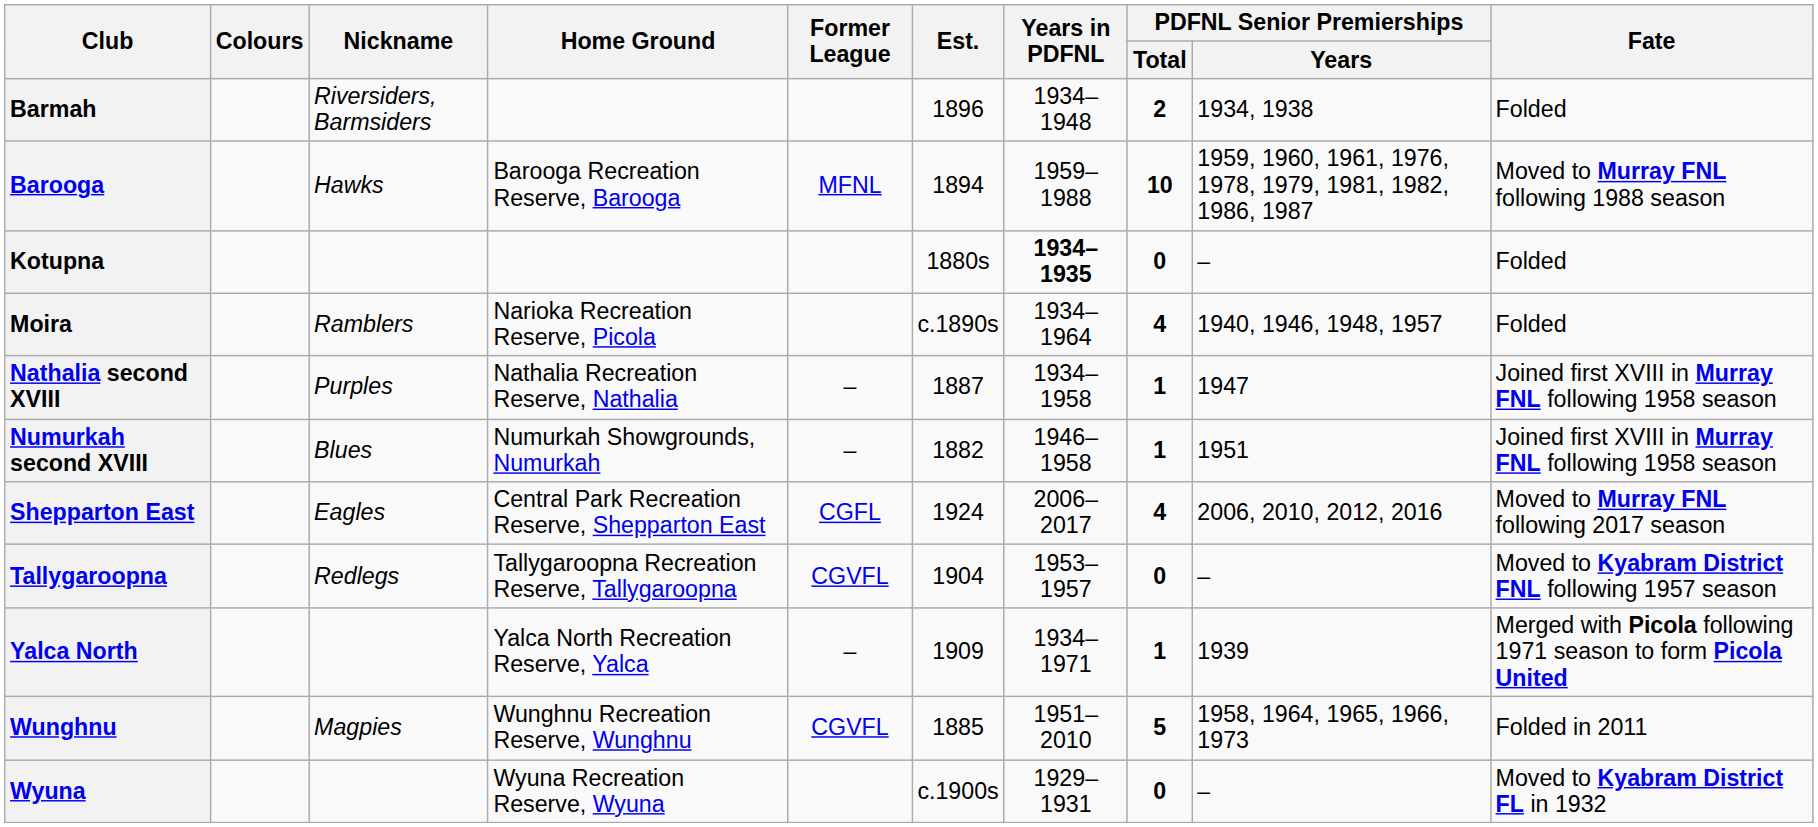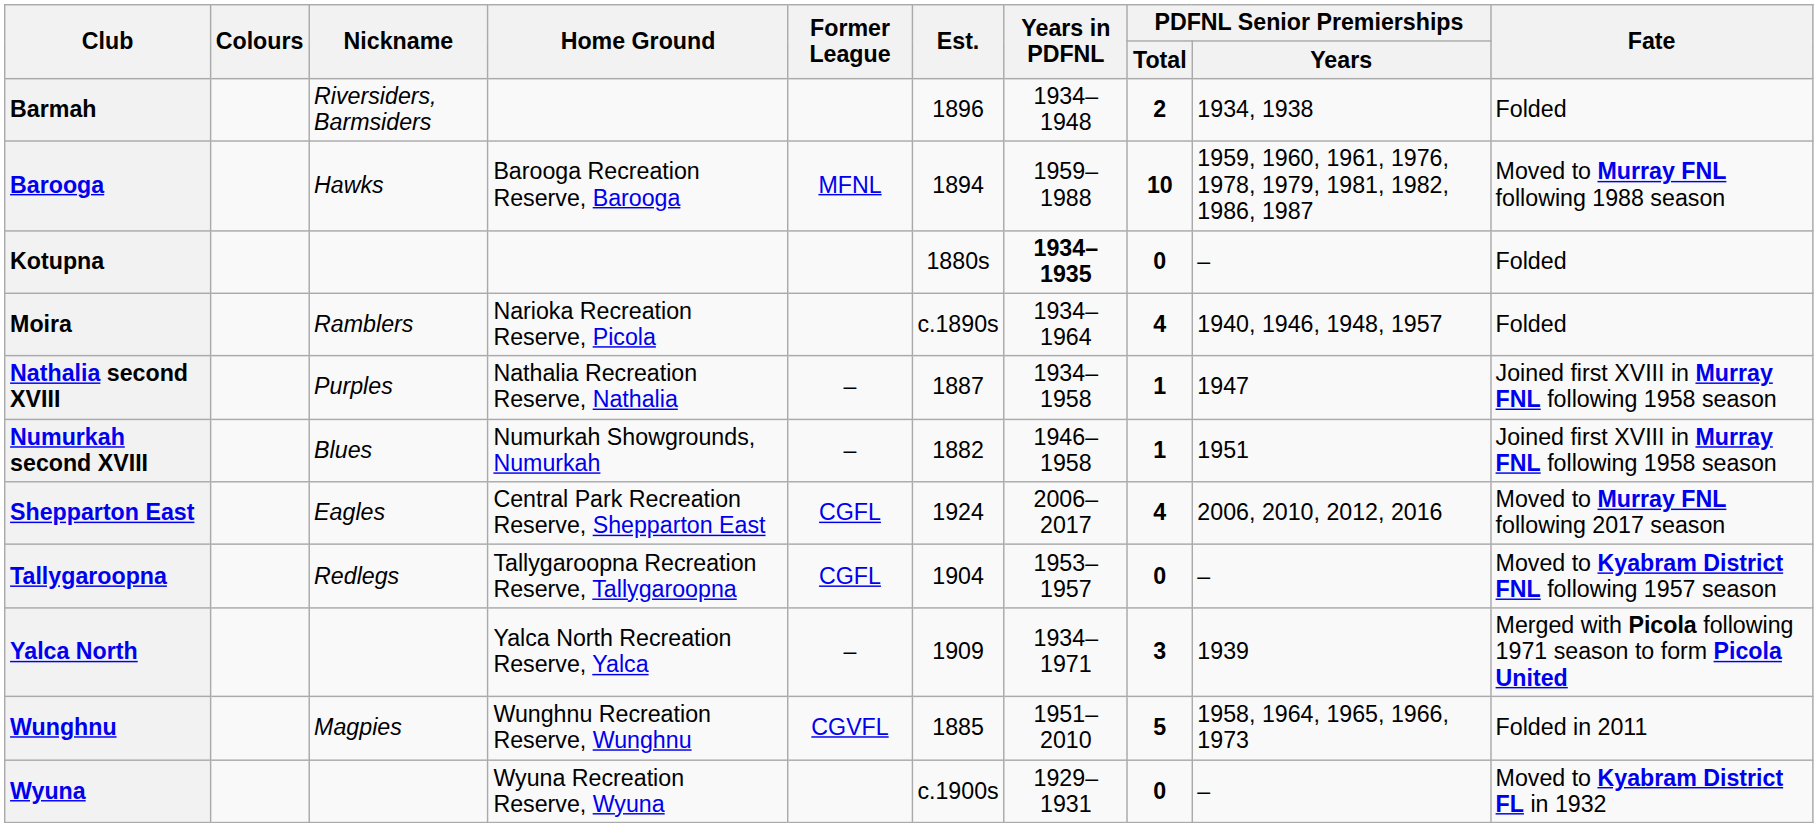Tallygaroopna | Former League: CGVFL -> CGFL
Yalca North | PDFNL Senior Premierships / Total: 1 -> 3
